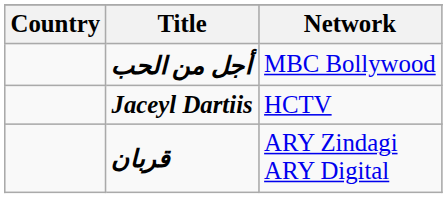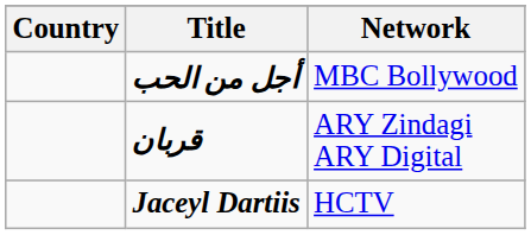rows swapped: Jaceyl Dartiis <-> قربان
